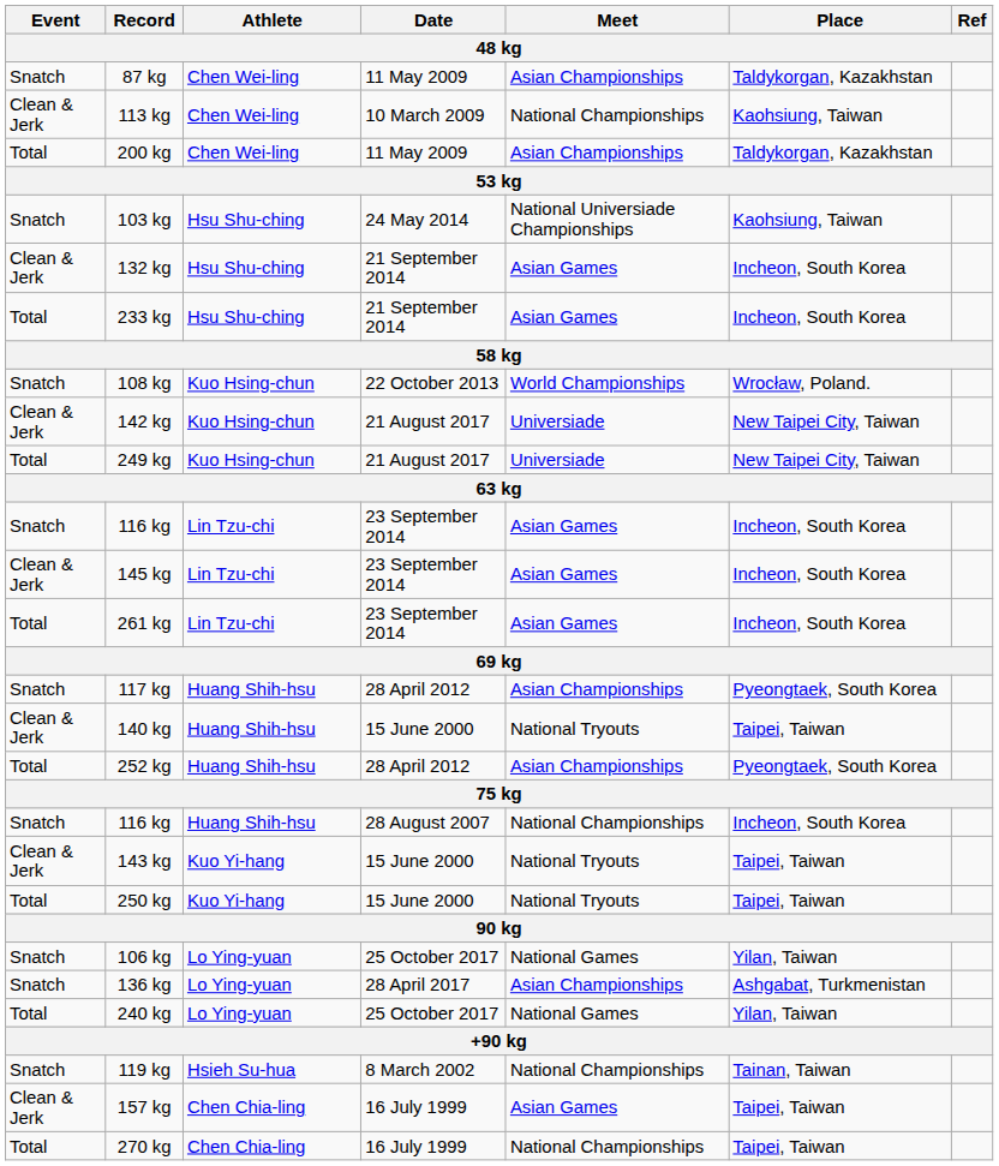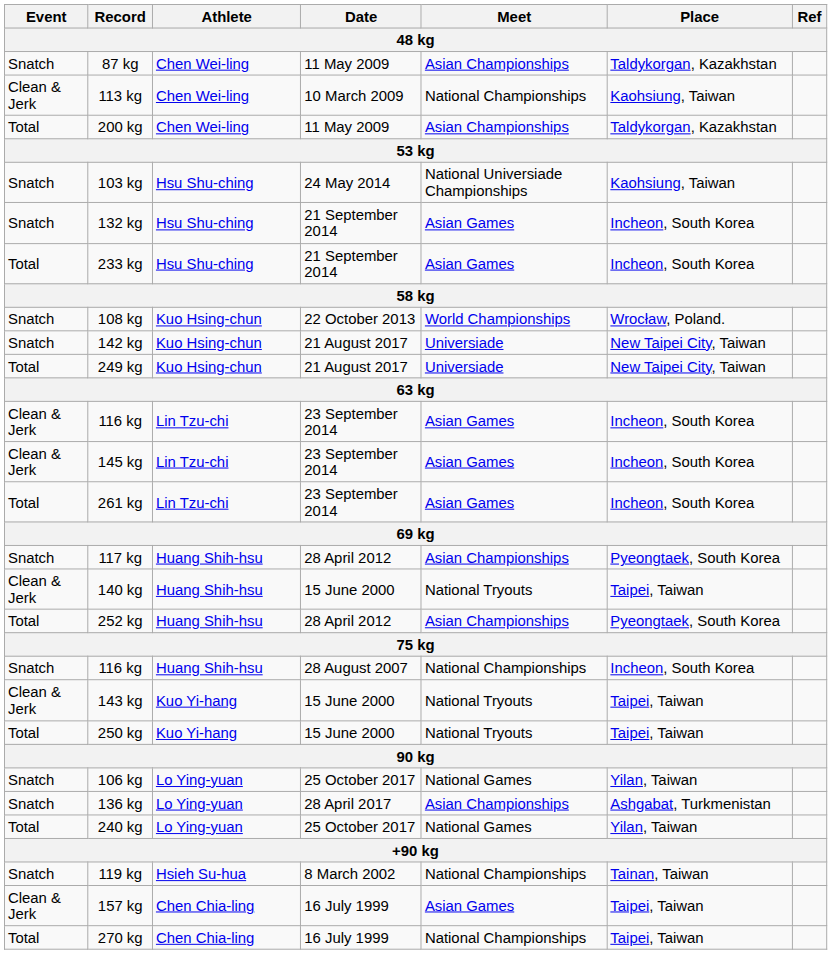132 kg | Event: Clean & Jerk -> Snatch
142 kg | Event: Clean & Jerk -> Snatch
116 kg / 23 September 2014 | Event: Snatch -> Clean & Jerk
